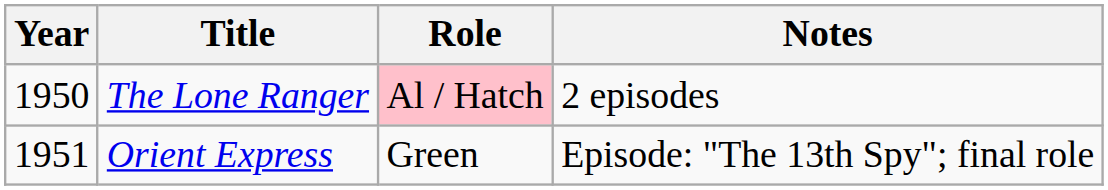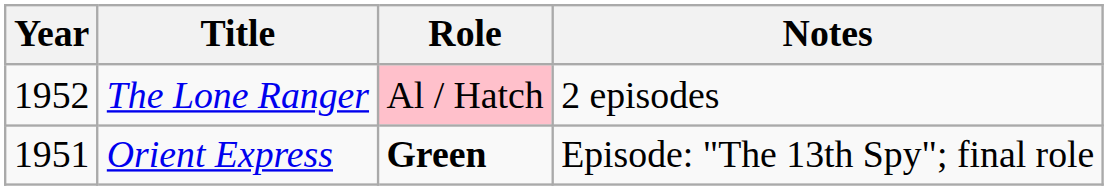The Lone Ranger | Year: 1950 -> 1952
Orient Express | Role: normal -> bold
